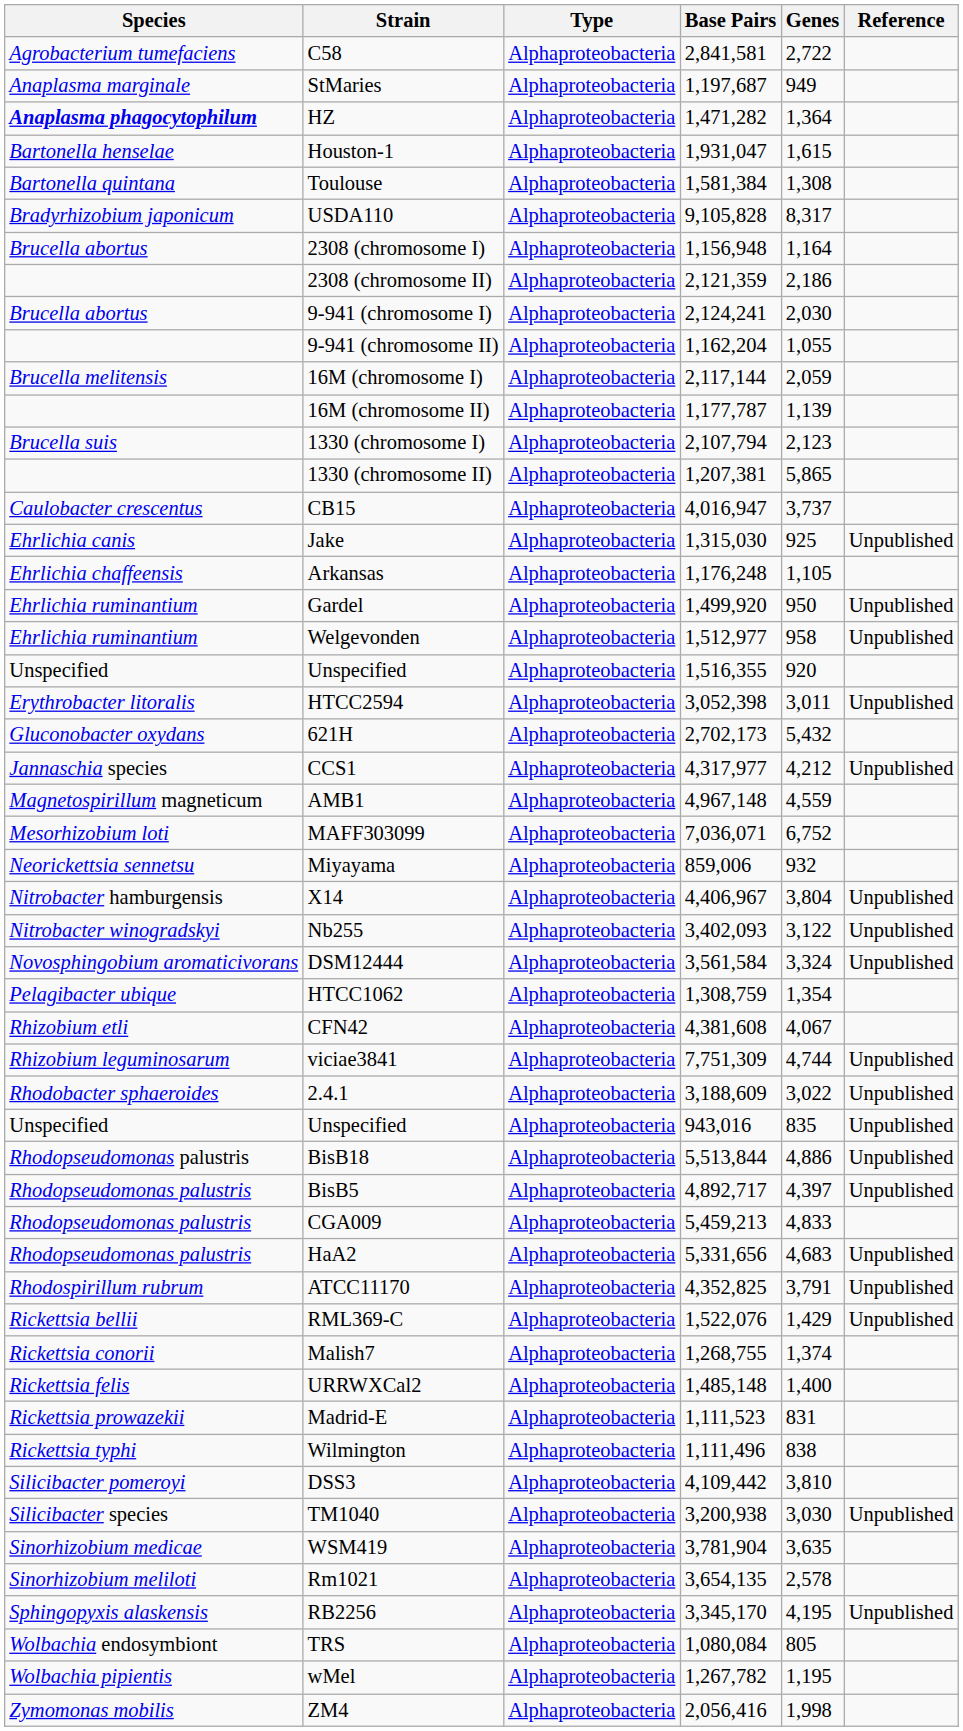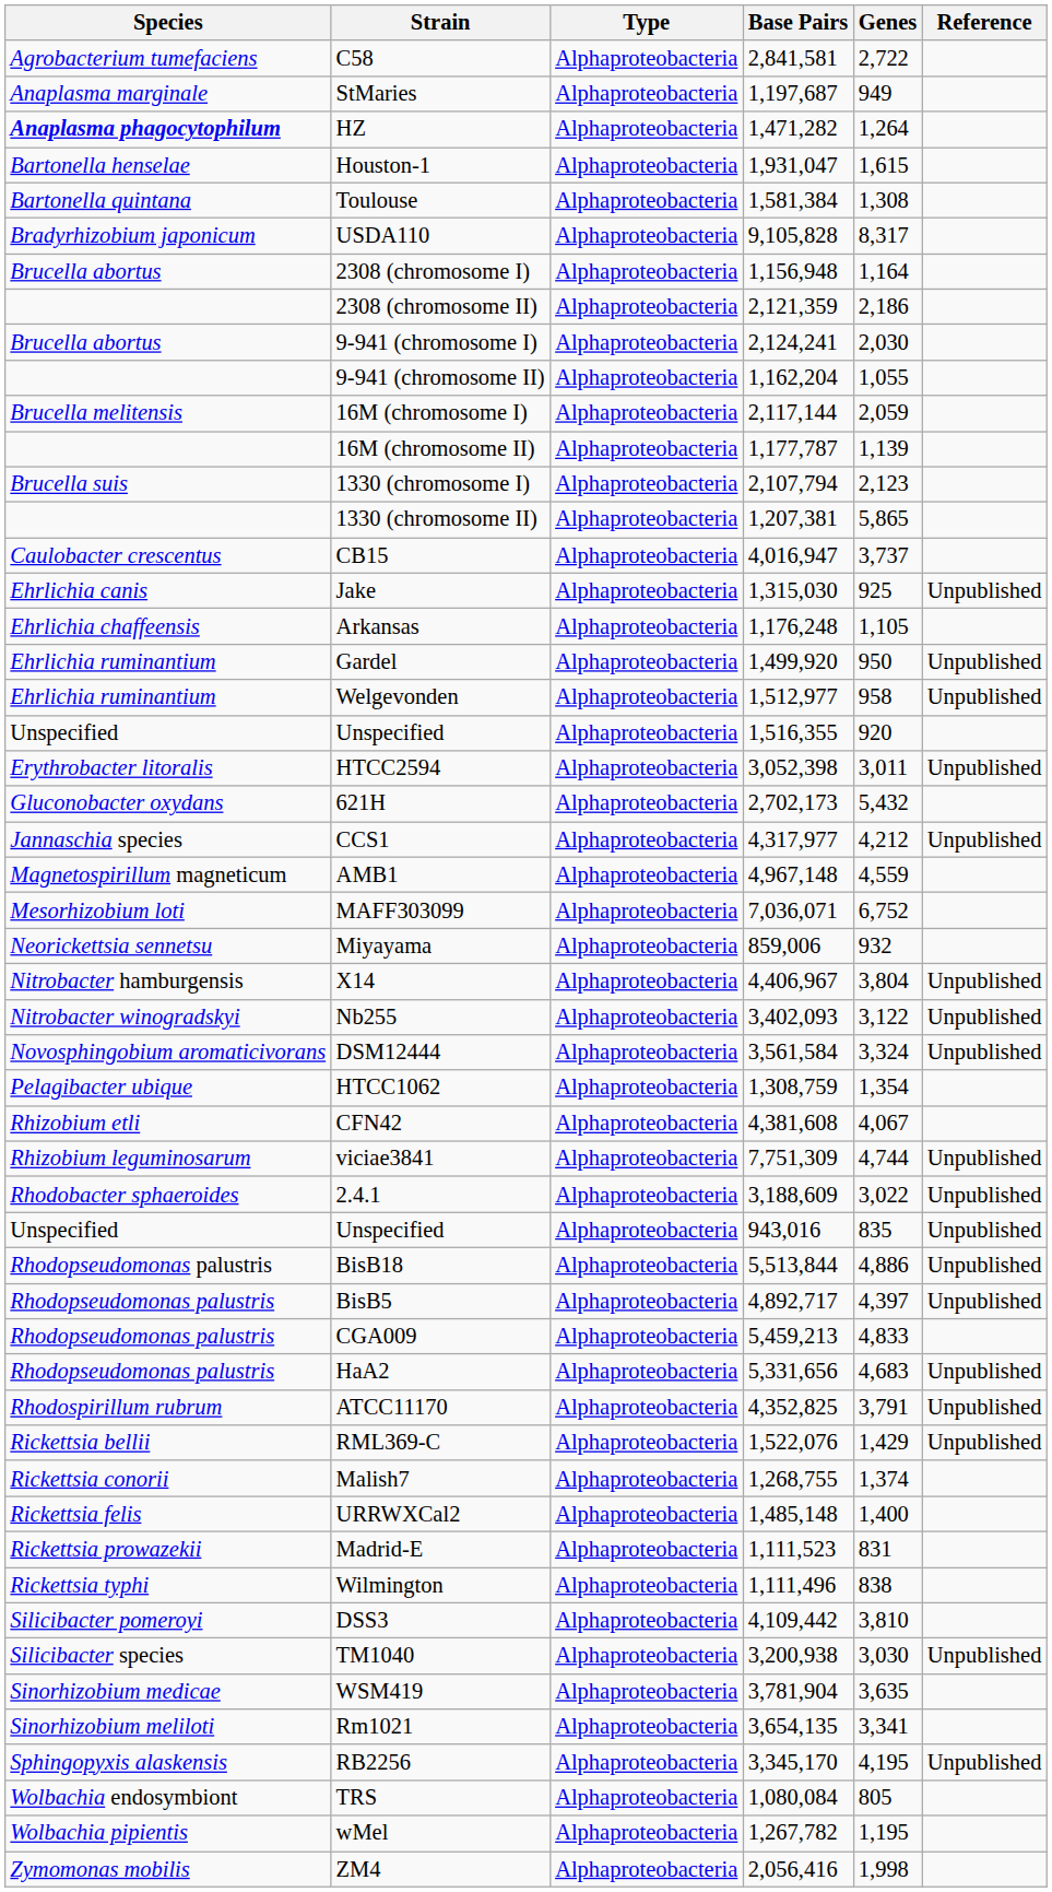HZ | Genes: 1,364 -> 1,264
Rm1021 | Genes: 2,578 -> 3,341
